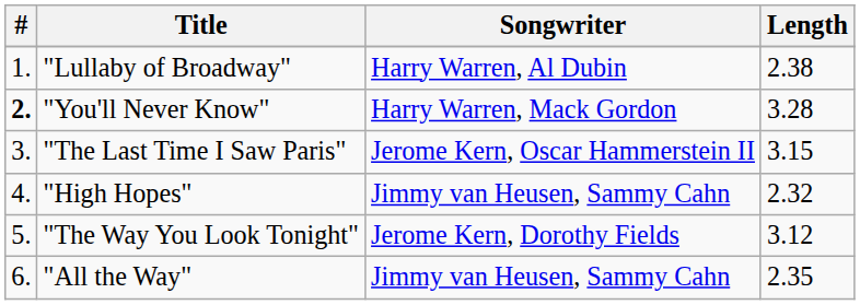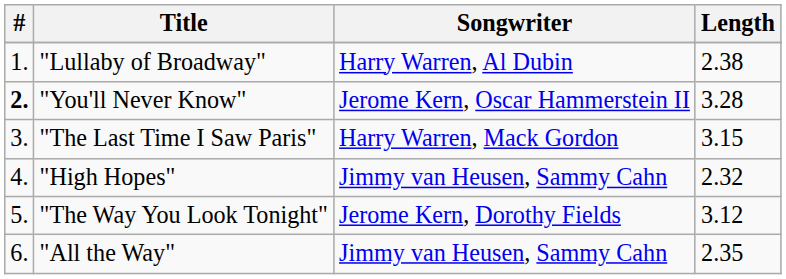"You'll Never Know" | Songwriter: Harry Warren, Mack Gordon -> Jerome Kern, Oscar Hammerstein II
"The Last Time I Saw Paris" | Songwriter: Jerome Kern, Oscar Hammerstein II -> Harry Warren, Mack Gordon
